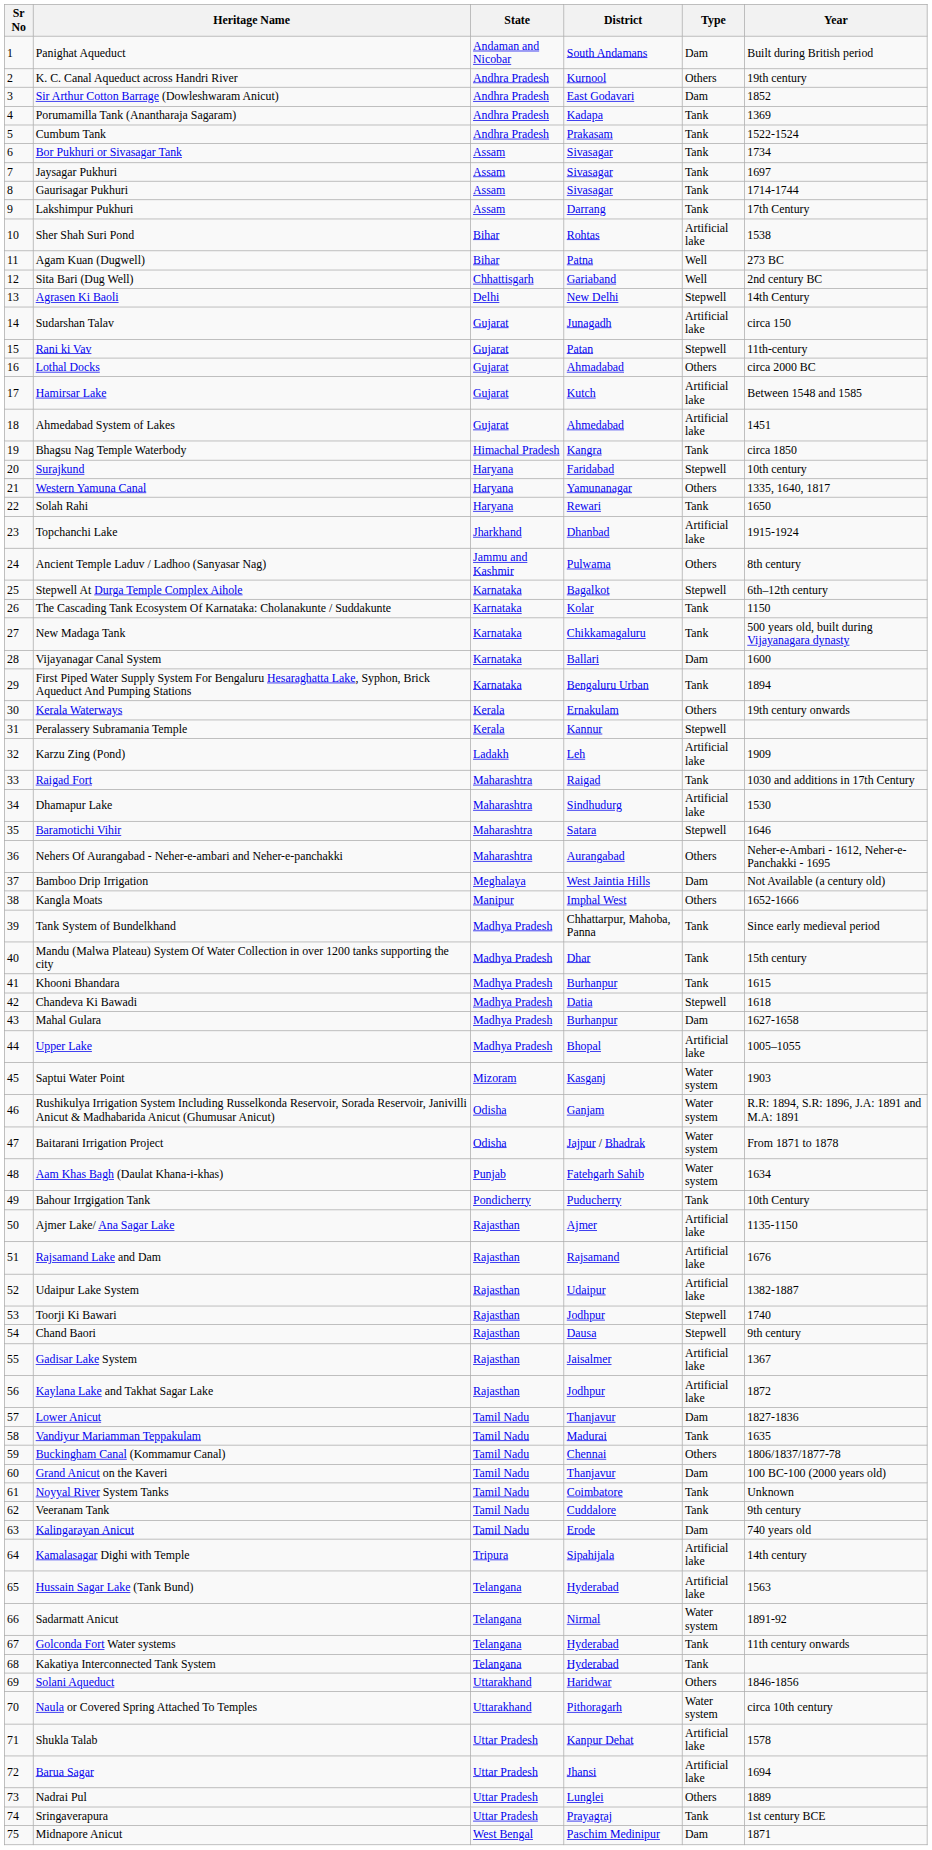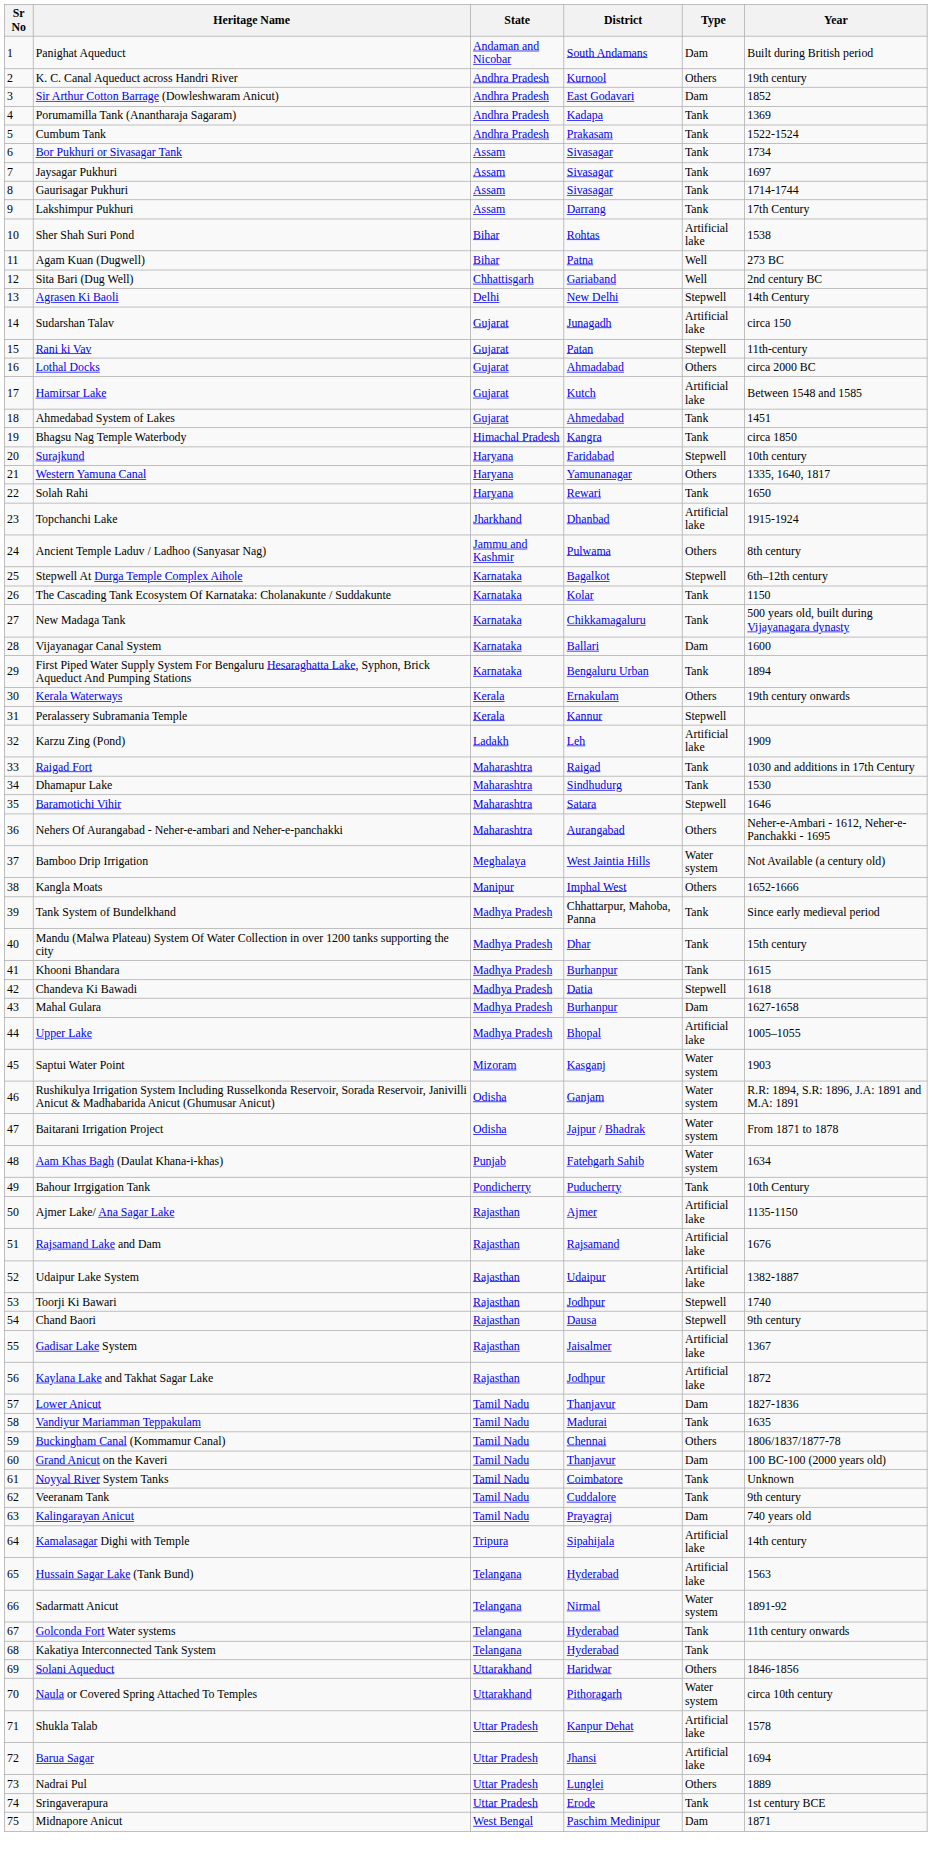Ahmedabad System of Lakes | Type: Artificial lake -> Tank
Dhamapur Lake | Type: Artificial lake -> Tank
Bamboo Drip Irrigation | Type: Dam -> Water system
Kalingarayan Anicut | District: Erode -> Prayagraj
Sringaverapura | District: Prayagraj -> Erode
